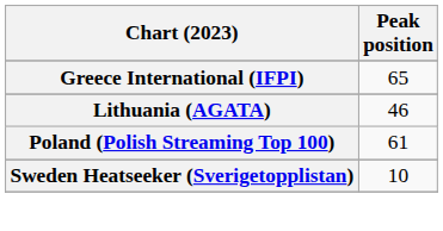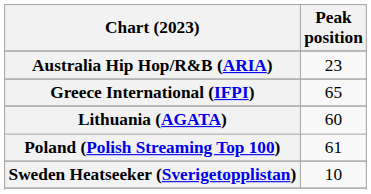+ row: Australia Hip Hop/R&B (ARIA) | 23
Lithuania (AGATA) | Peak position: 46 -> 60
